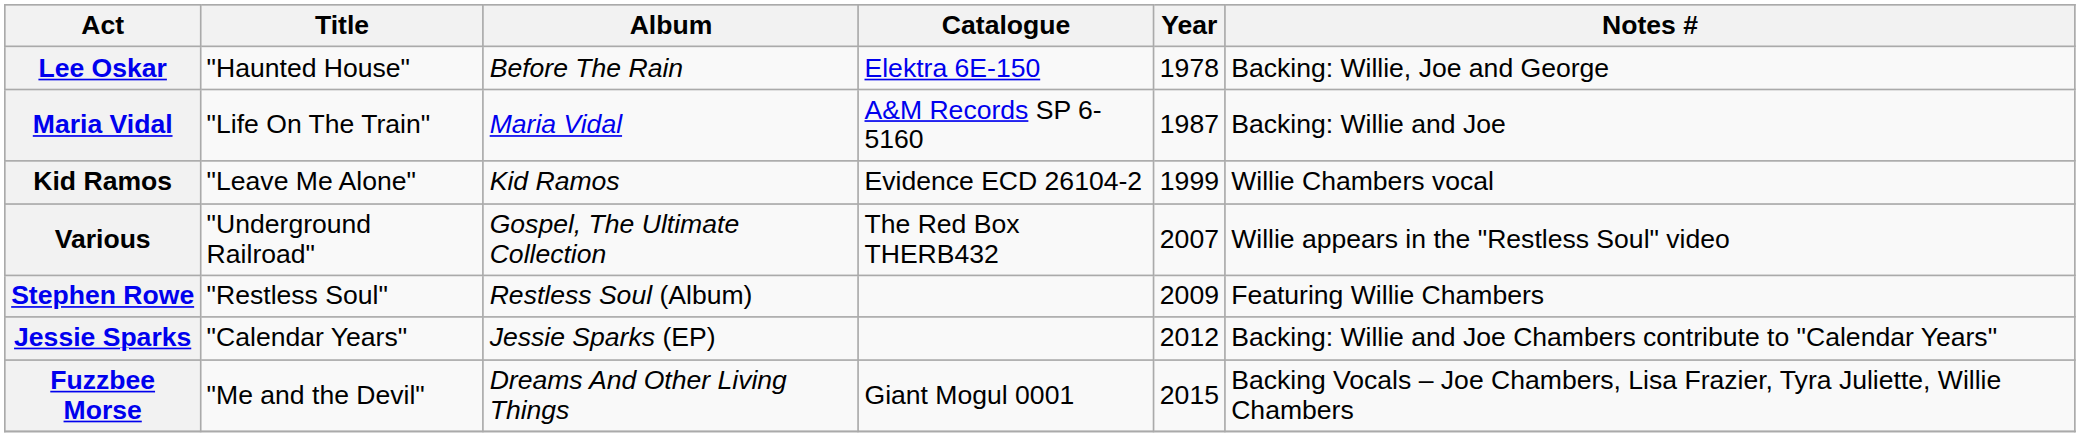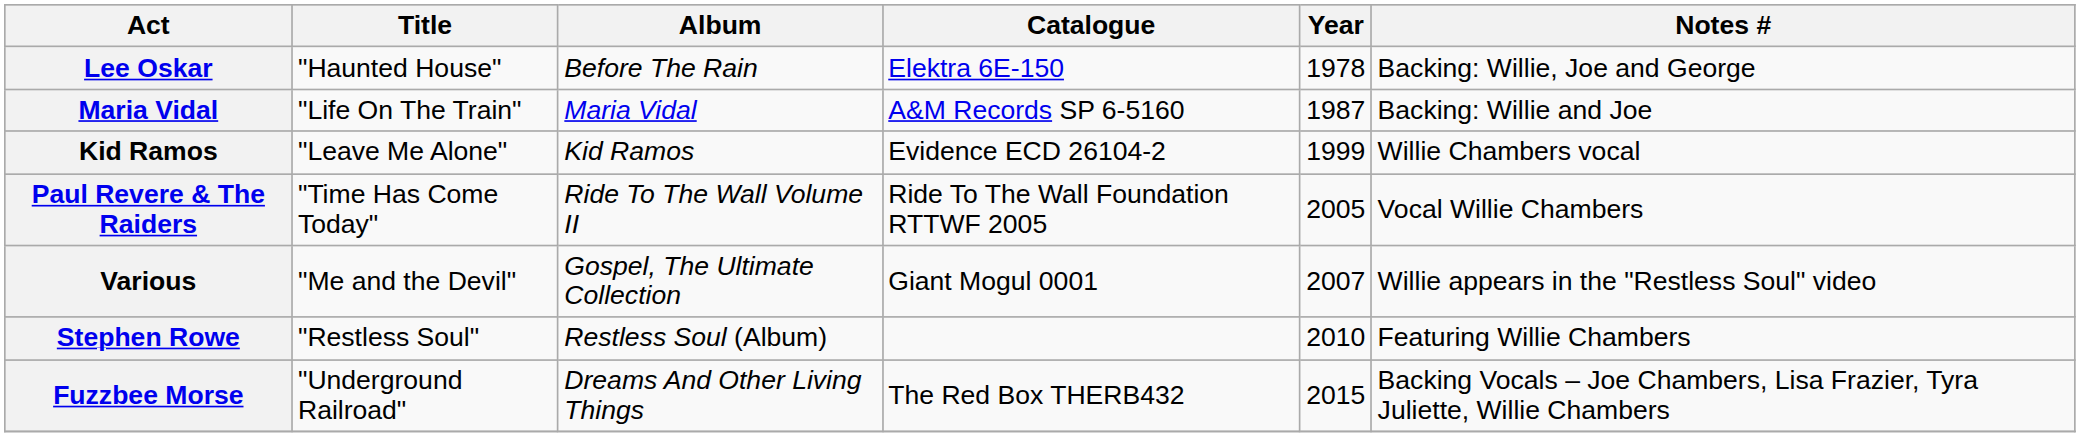+ row: Paul Revere & The Raiders | "Time Has Come Today" | Ride To The Wall Volume II | Ride To The Wall Foundation RTTWF 2005 | 2005 | Vocal Willie Chambers
Various | Title: "Underground Railroad" -> "Me and the Devil"
Various | Catalogue: The Red Box THERB432 -> Giant Mogul 0001
Stephen Rowe | Year: 2009 -> 2010
- row: Jessie Sparks | "Calendar Years" | Jessie Sparks (EP) | 2012 | Backing: Willie and Joe Chambers contribute to "Calendar Years"
Fuzzbee Morse | Title: "Me and the Devil" -> "Underground Railroad"
Fuzzbee Morse | Catalogue: Giant Mogul 0001 -> The Red Box THERB432
